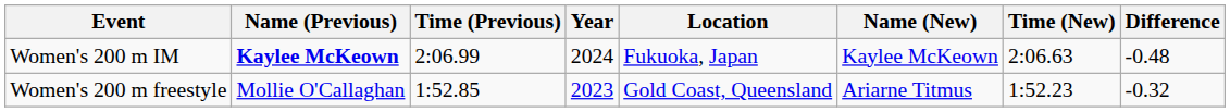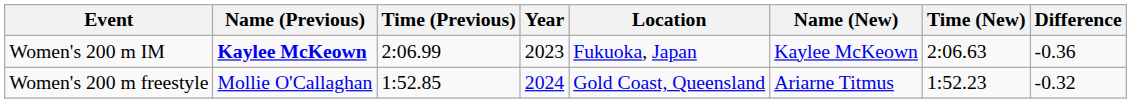Women's 200 m IM | Year: 2024 -> 2023
Women's 200 m IM | Difference: -0.48 -> -0.36
Women's 200 m freestyle | Year: 2023 -> 2024
